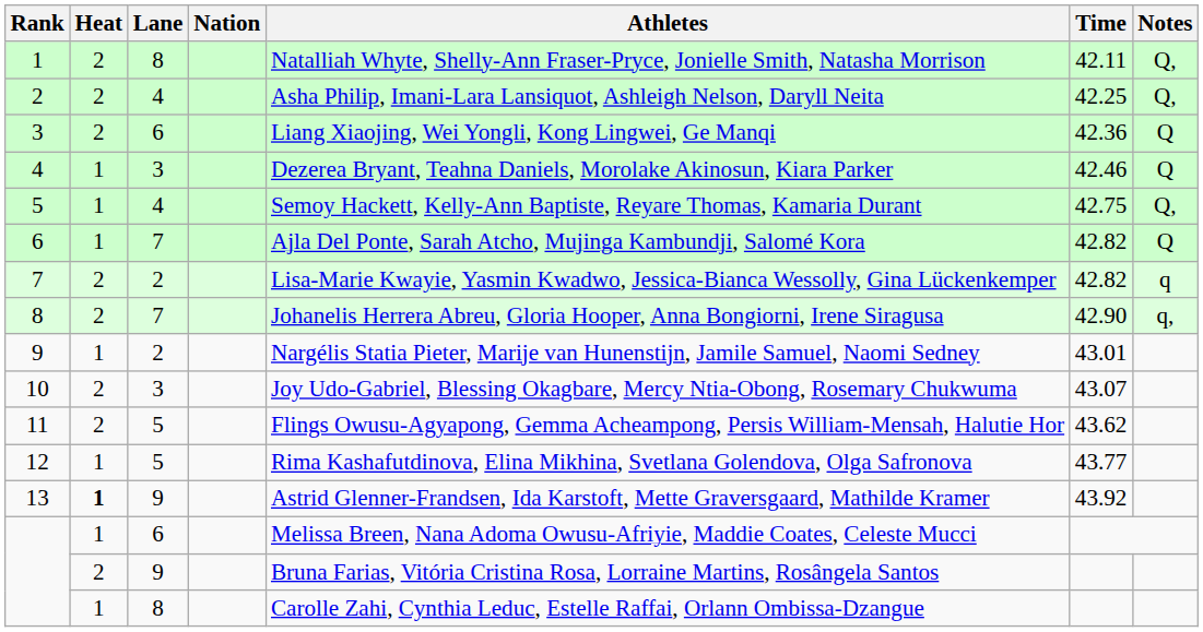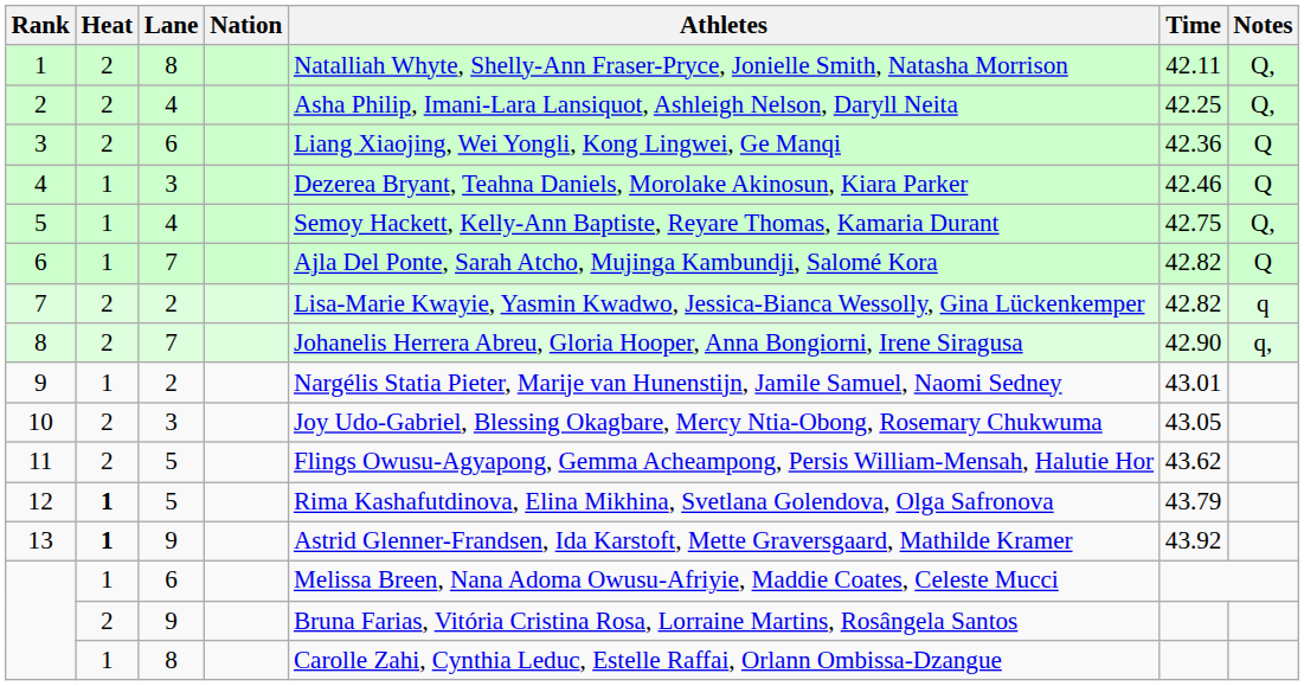10 | Time: 43.07 -> 43.05
12 | Heat: normal -> bold
12 | Time: 43.77 -> 43.79
